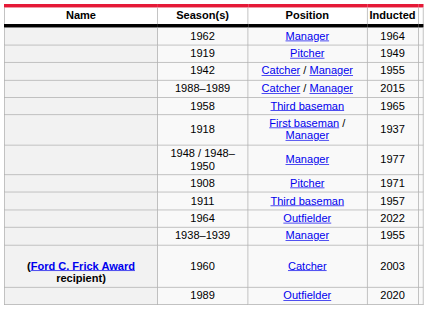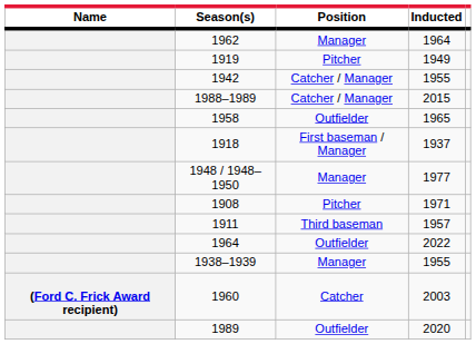1958 | Position: Third baseman -> Outfielder
